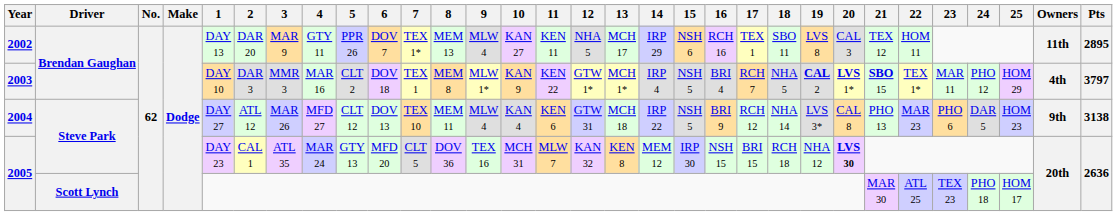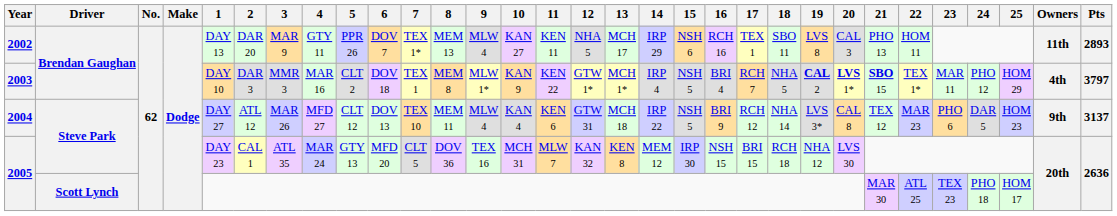2002 | 21: TEX 12 -> PHO 13
2002 | Pts: 2895 -> 2893
2004 | 21: PHO 13 -> TEX 12
2004 | Pts: 3138 -> 3137
2005 / Steve Park | 20: bold -> normal
